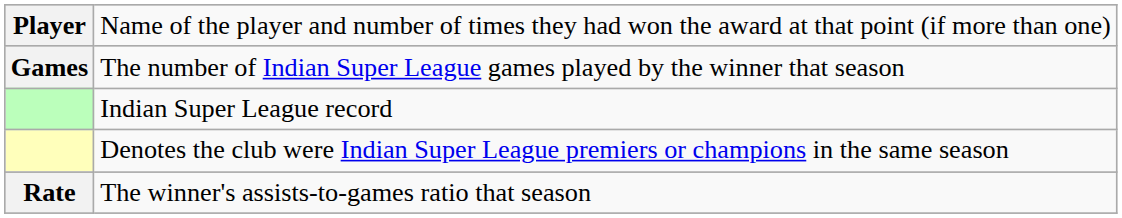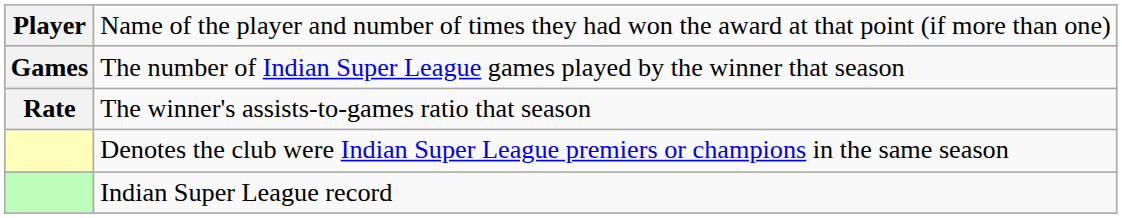rows swapped: The winner's assists-to-games ratio that season <-> Indian Super League record
